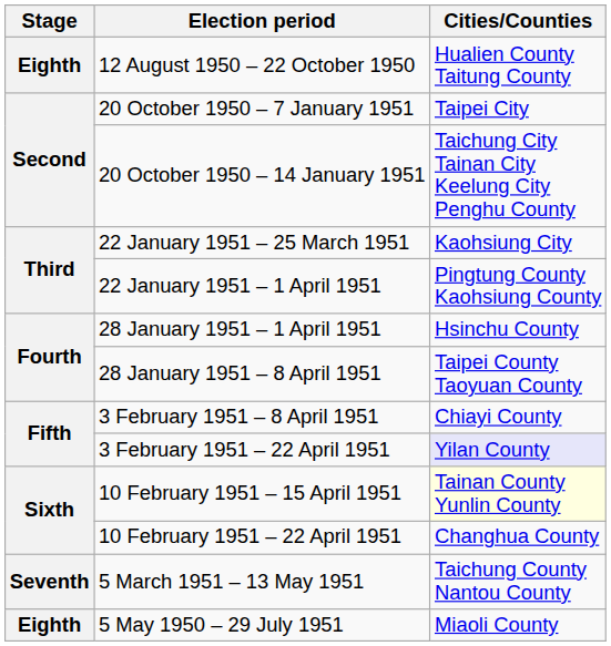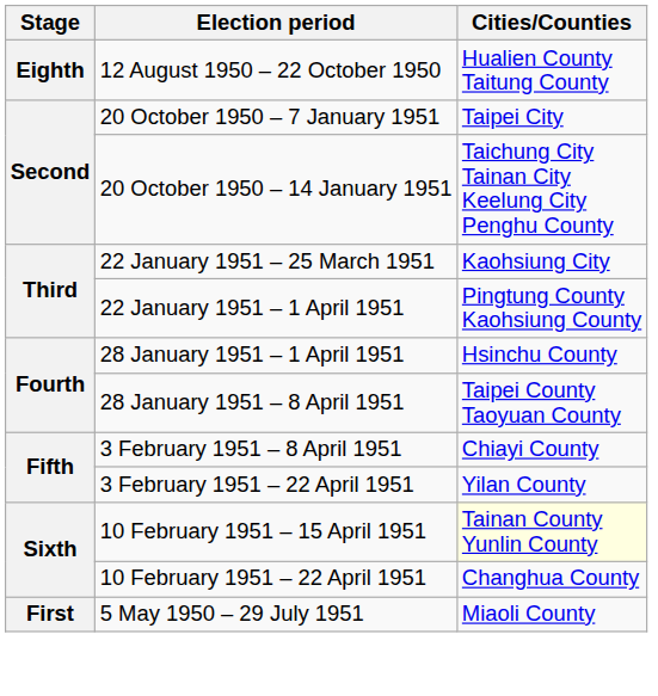3 February 1951 – 22 April 1951 | Cities/Counties: lavender background -> no background
- row: Seventh | 5 March 1951 – 13 May 1951 | Taichung County Nantou County
5 May 1950 – 29 July 1951 | Stage: Eighth -> First
